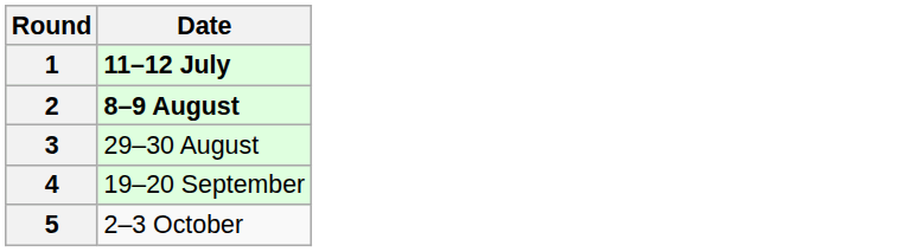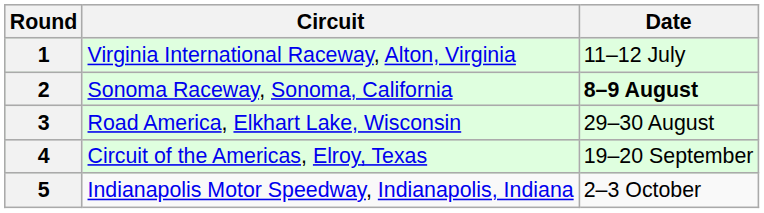+ column: Circuit | Virginia International Raceway, Alton, Virginia | Sonoma Raceway, Sonoma, California | Road America, Elkhart Lake, Wisconsin | Circuit of the Americas, Elroy, Texas | Indianapolis Motor Speedway, Indianapolis, Indiana
1 | Date: bold -> normal
